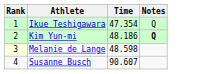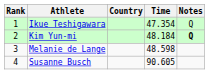+ column: Country
Kim Yun-mi | Time: 48.186 -> 48.184
Melanie de Lange | Rank: lightyellow background -> no background
Susanne Busch | Time: 90.607 -> 90.605
